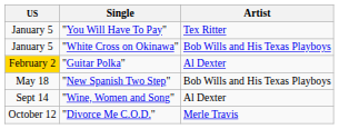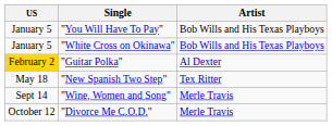"You Will Have To Pay" | Artist: Tex Ritter -> Bob Wills and His Texas Playboys
"New Spanish Two Step" | Artist: Bob Wills and His Texas Playboys -> Tex Ritter
"Wine, Women and Song" | Artist: Al Dexter -> Merle Travis
